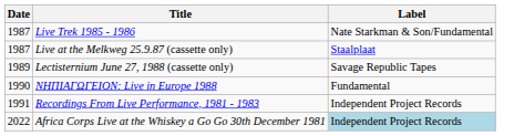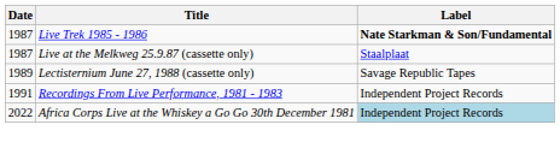Live Trek 1985 - 1986 | Label: normal -> bold
- row: 1990 | ΝΗΠΙΑΓΩΓΕΙΟΝ: Live in Europe 1988 | Fundamental
